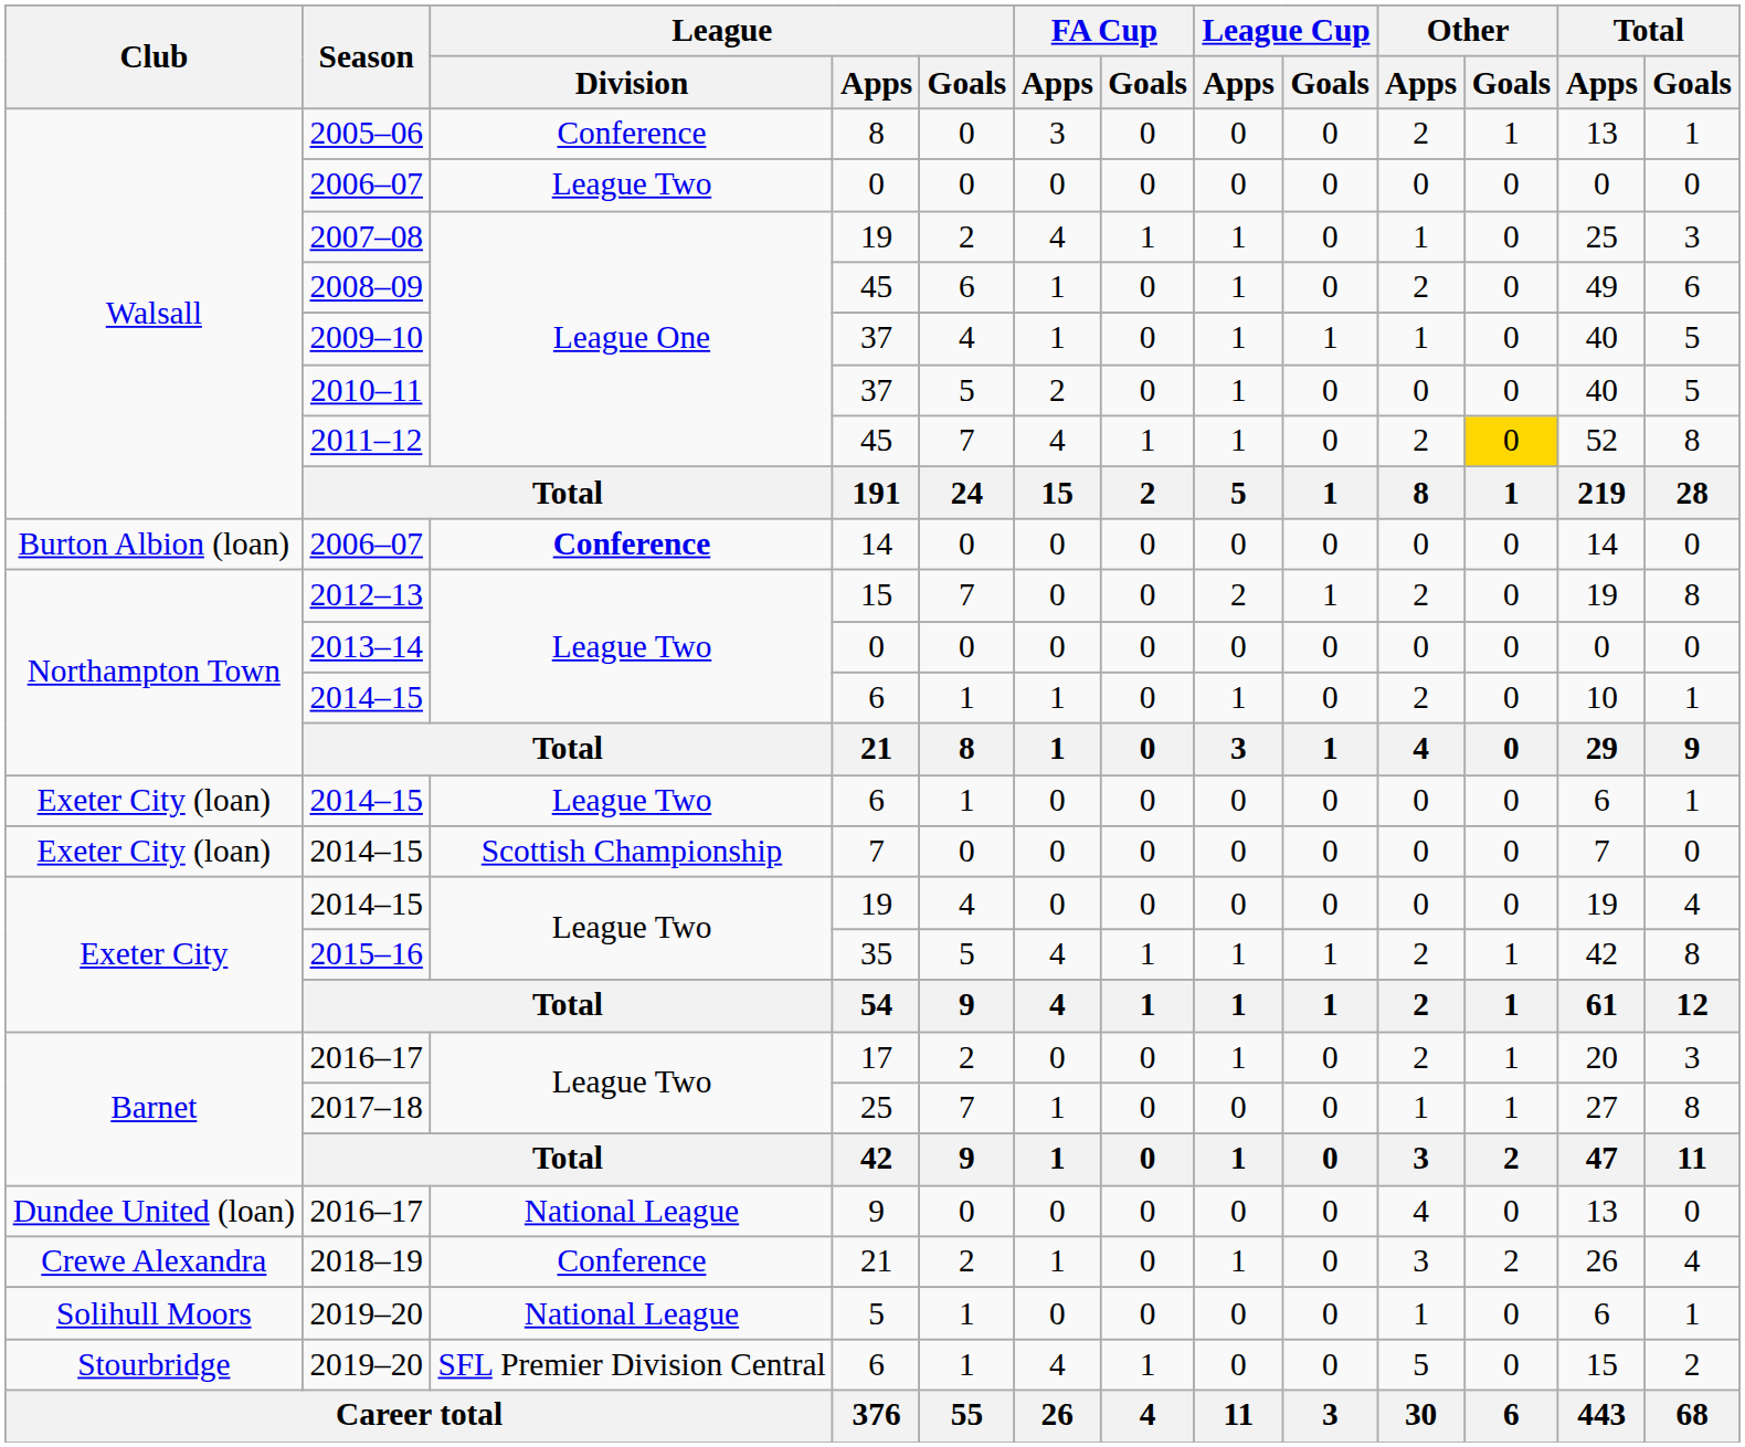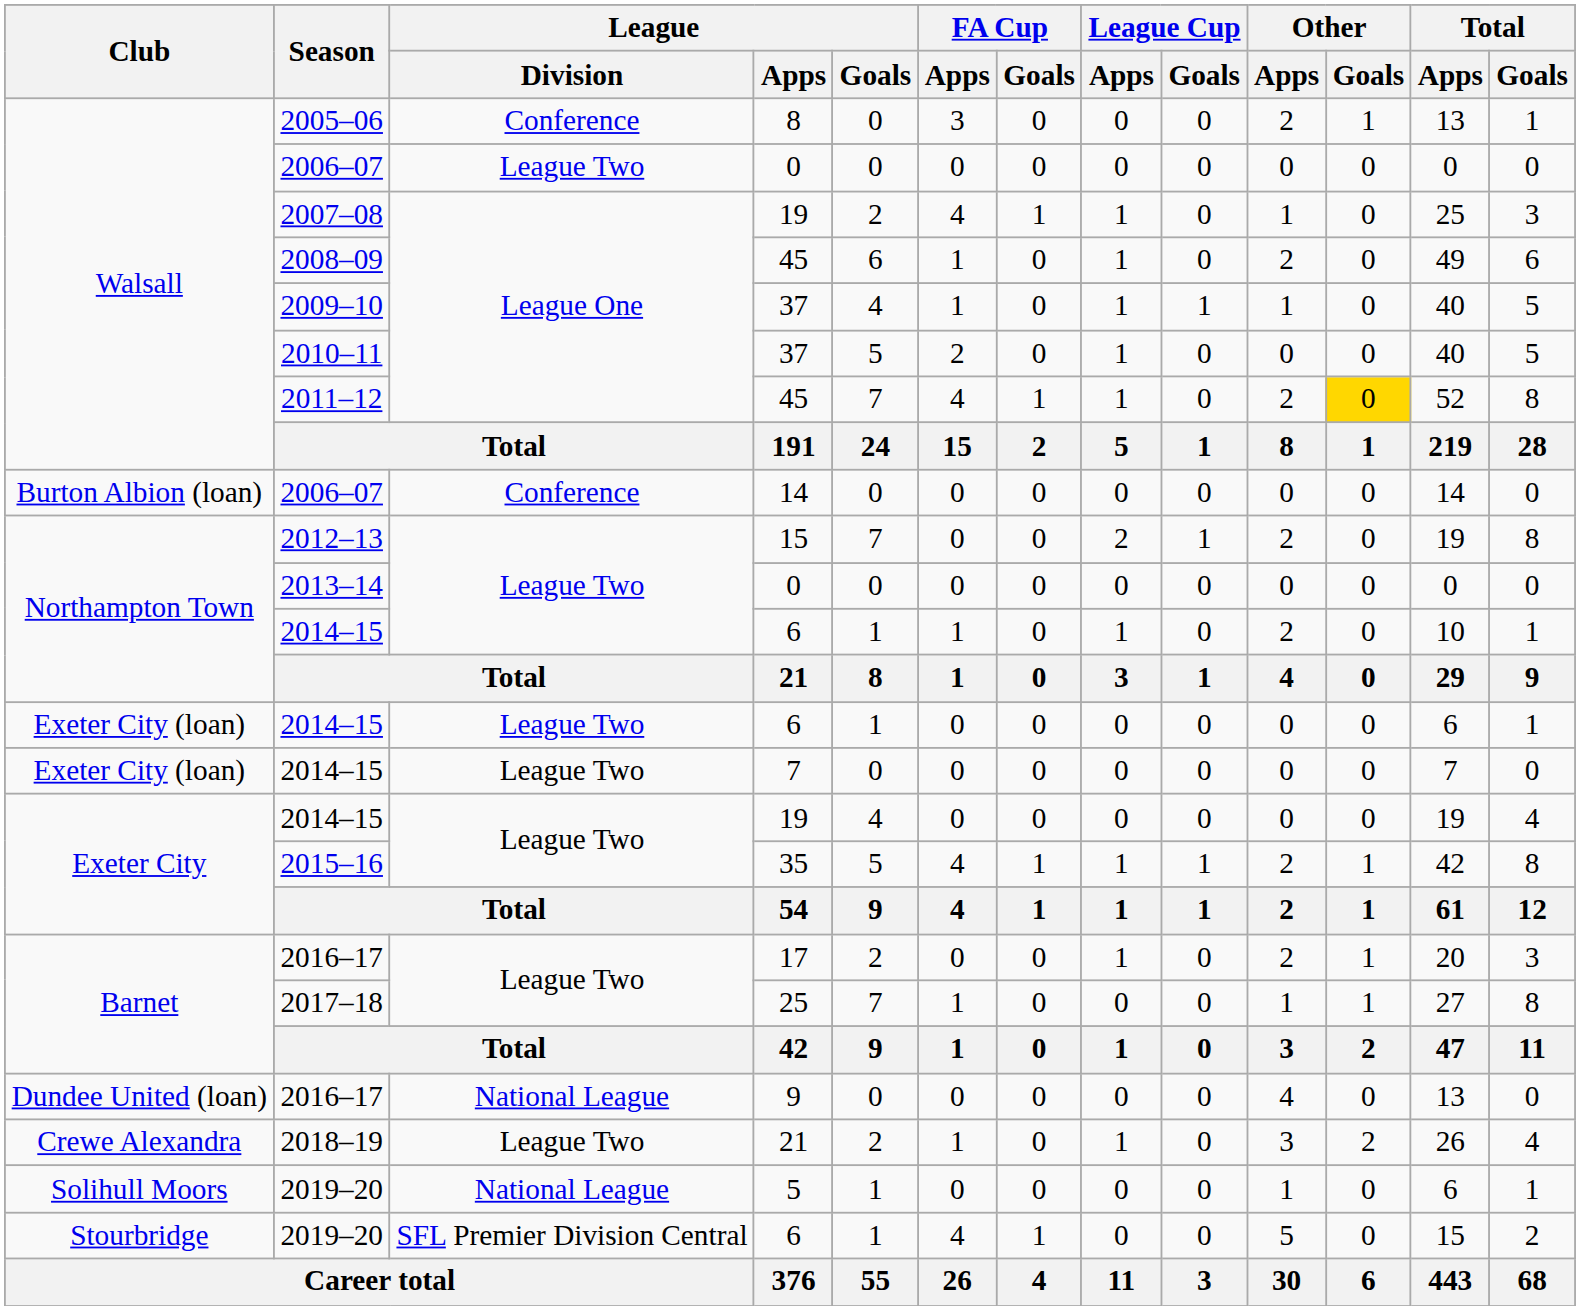2006–07 / 14 | League / Division: bold -> normal
2014–15 / 7 | League / Division: Scottish Championship -> League Two
2018–19 | League / Division: Conference -> League Two
